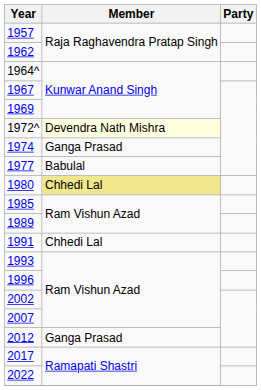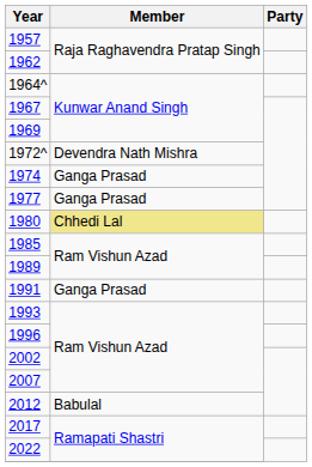1972^ | Member: lightyellow background -> no background
1977 | Member: Babulal -> Ganga Prasad
1991 | Member: Chhedi Lal -> Ganga Prasad
2012 | Member: Ganga Prasad -> Babulal
